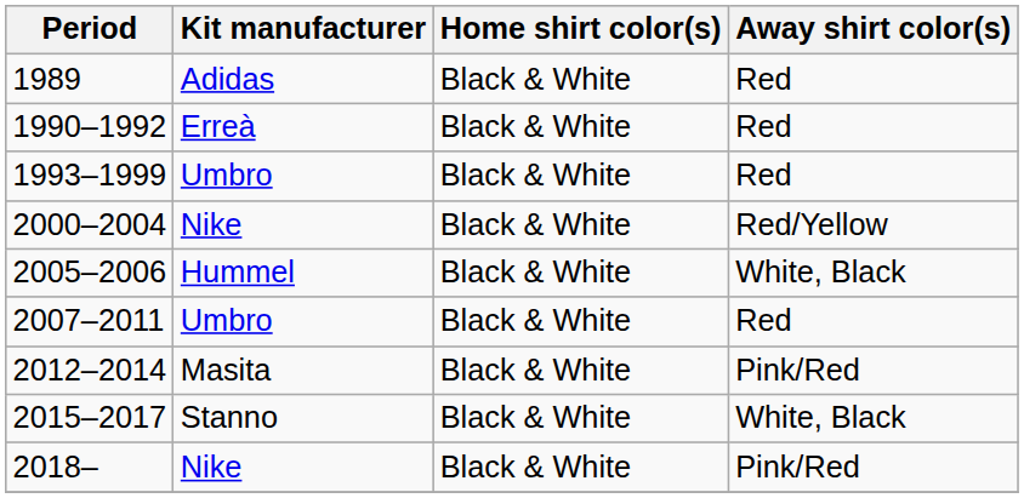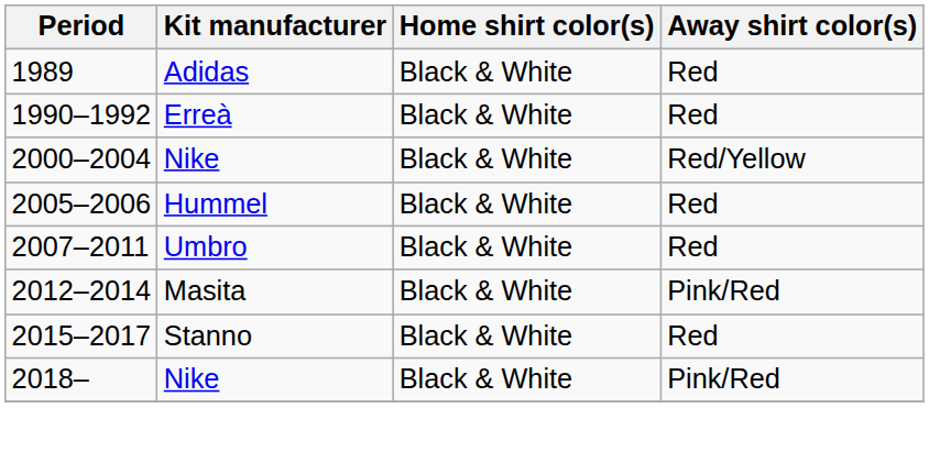- row: 1993–1999 | Umbro | Black & White | Red
2005–2006 | Away shirt color(s): White, Black -> Red
2015–2017 | Away shirt color(s): White, Black -> Red
